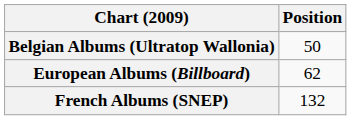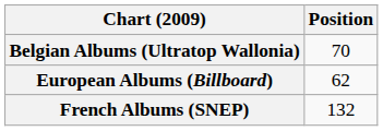Belgian Albums (Ultratop Wallonia) | Position: 50 -> 70
